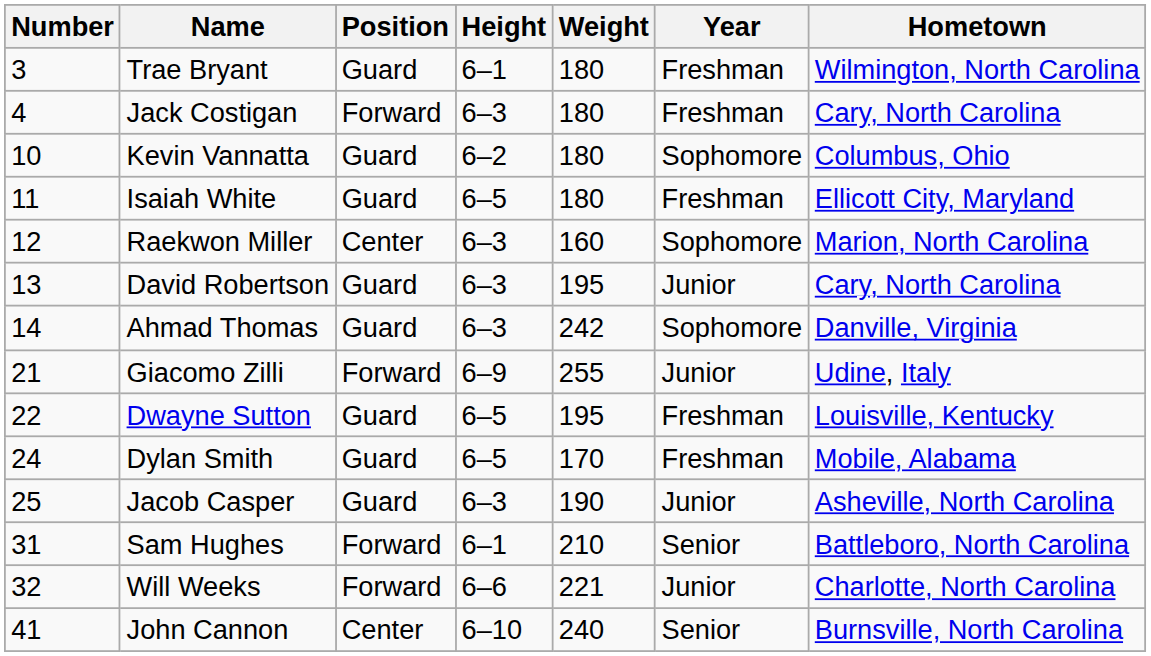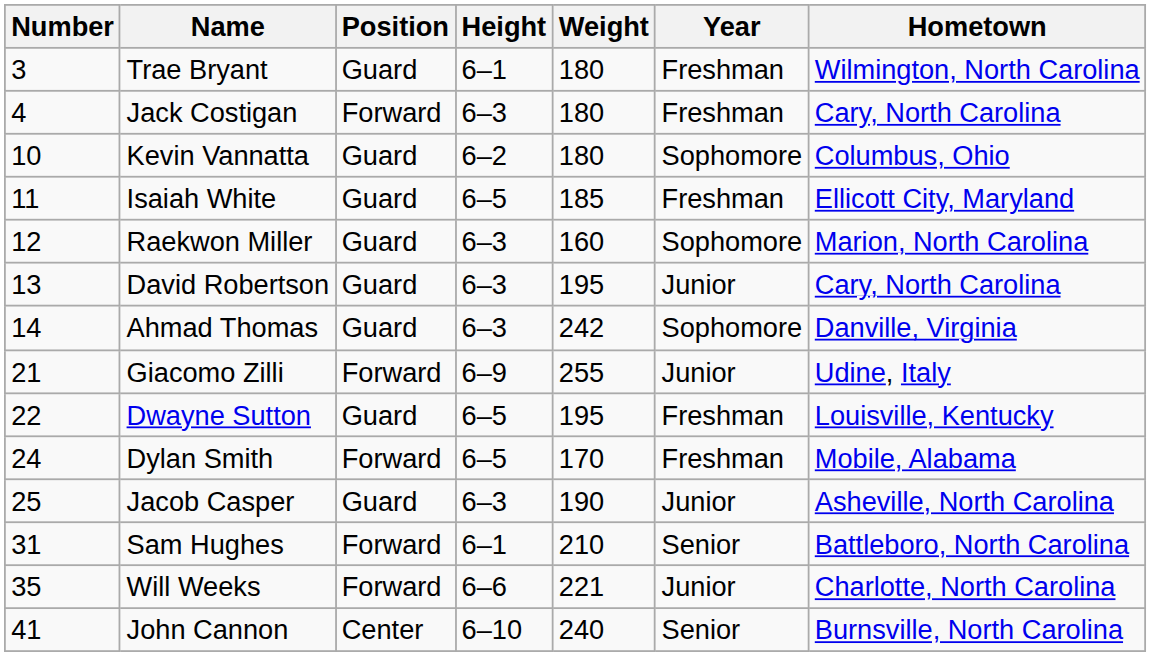Isaiah White | Weight: 180 -> 185
Raekwon Miller | Position: Center -> Guard
Dylan Smith | Position: Guard -> Forward
Will Weeks | Number: 32 -> 35
